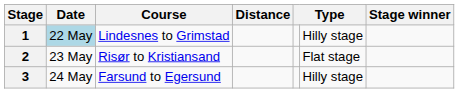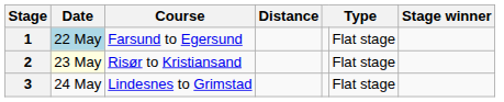1 | Course: Lindesnes to Grimstad -> Farsund to Egersund
1 | column 6: Hilly stage -> Flat stage
2 | Date: no background -> lightyellow background
3 | Course: Farsund to Egersund -> Lindesnes to Grimstad
3 | column 6: Hilly stage -> Flat stage
